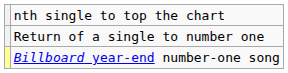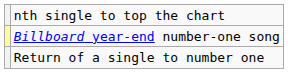rows swapped: Return of a single to number one <-> Billboard year-end number-one song
